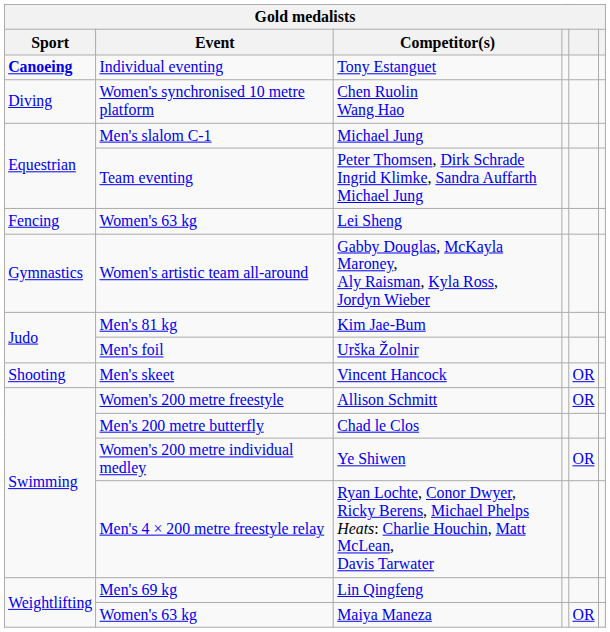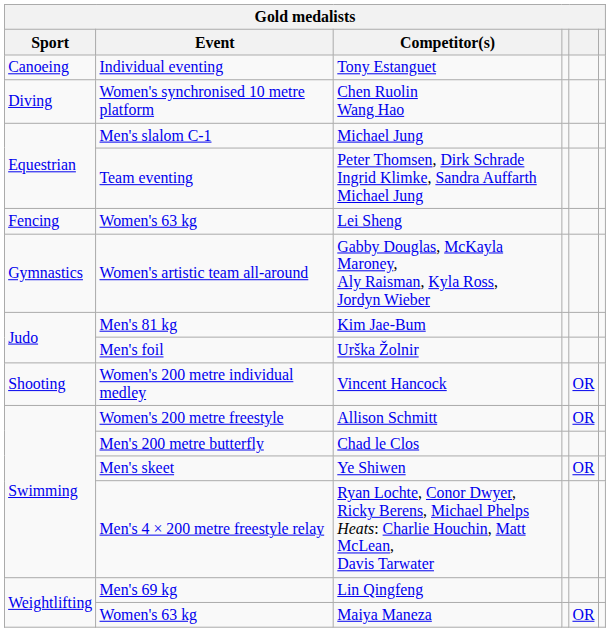Tony Estanguet | Sport: bold -> normal
Vincent Hancock | Event: Men's skeet -> Women's 200 metre individual medley
Ye Shiwen | Event: Women's 200 metre individual medley -> Men's skeet
